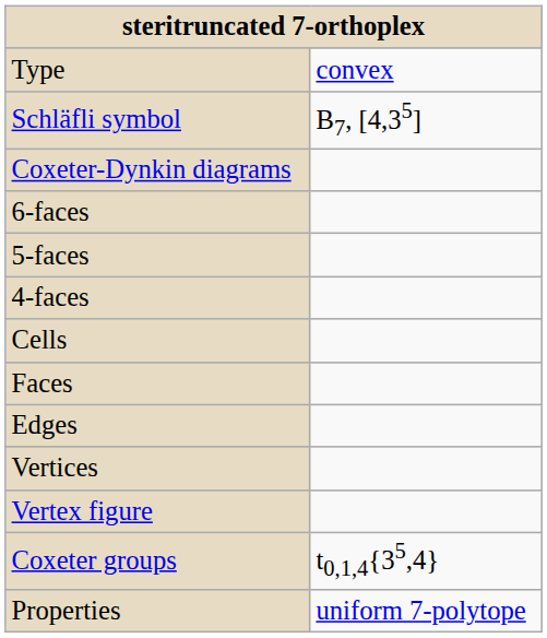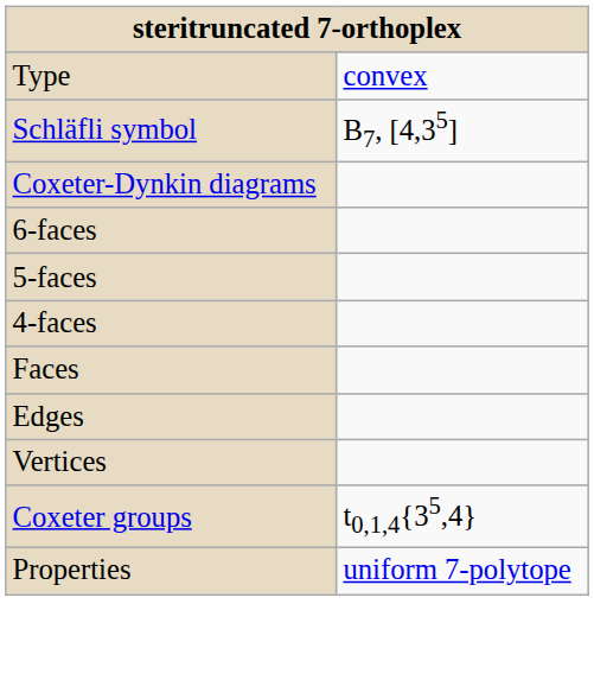- row: Cells
- row: Vertex figure
